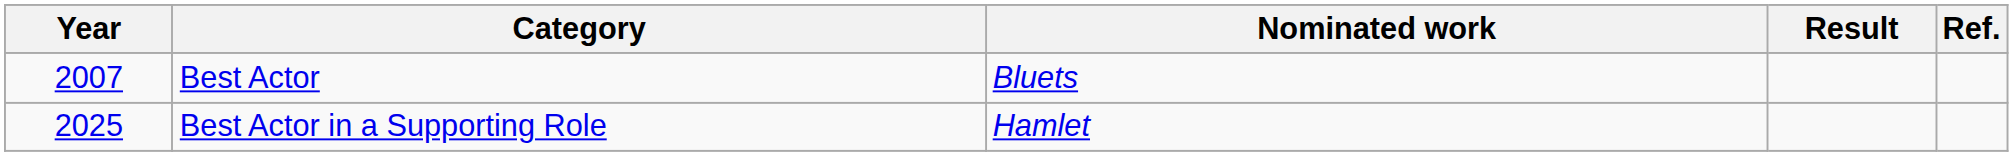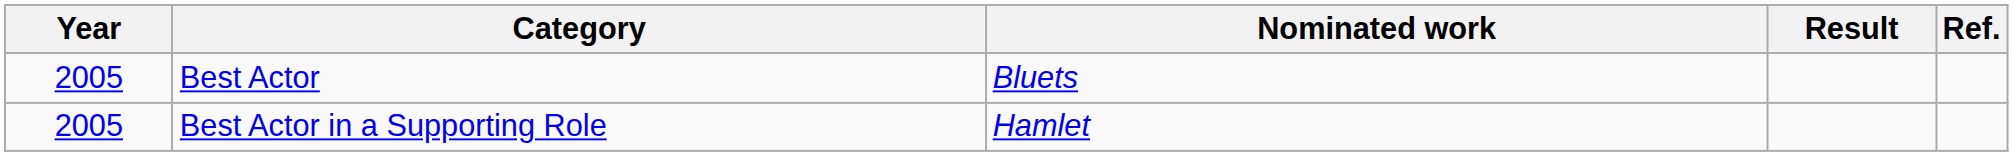Best Actor | Year: 2007 -> 2005
Best Actor in a Supporting Role | Year: 2025 -> 2005
